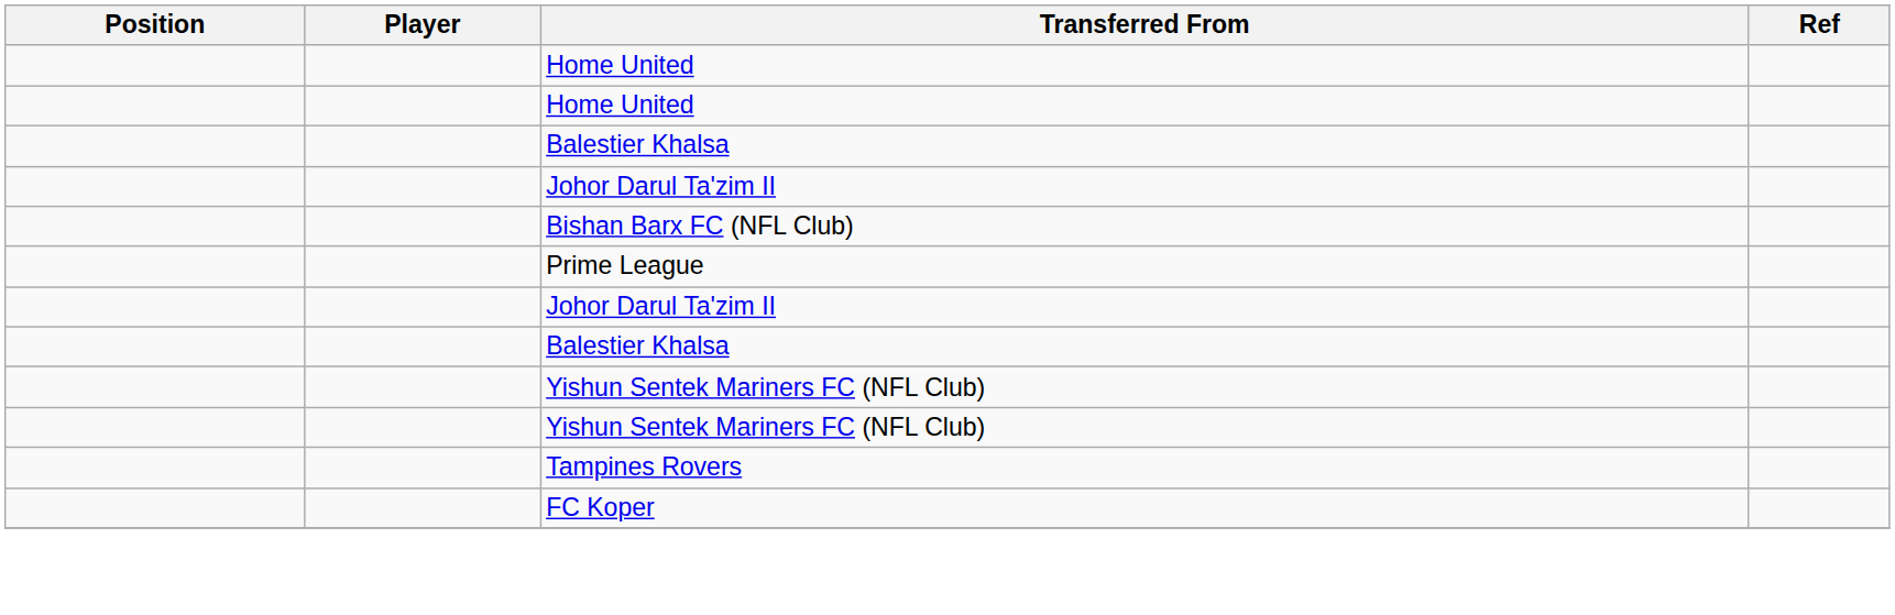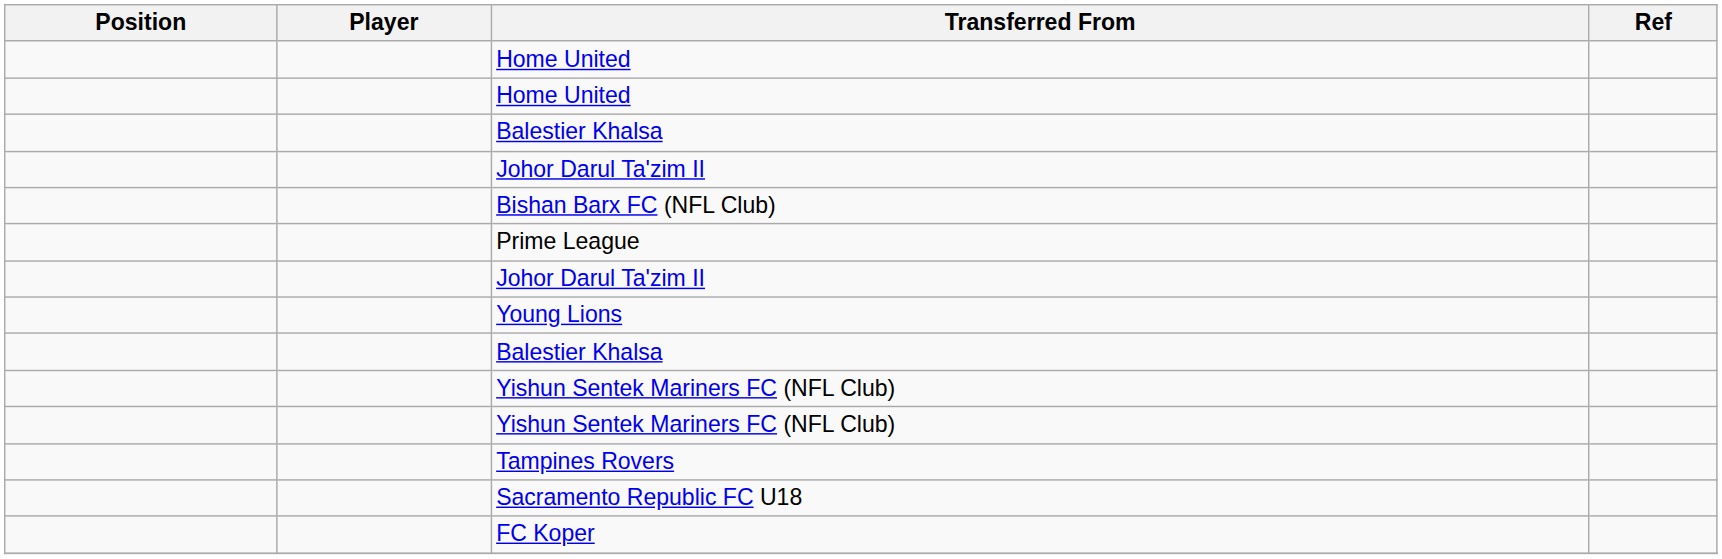+ row: Young Lions
+ row: Sacramento Republic FC U18
